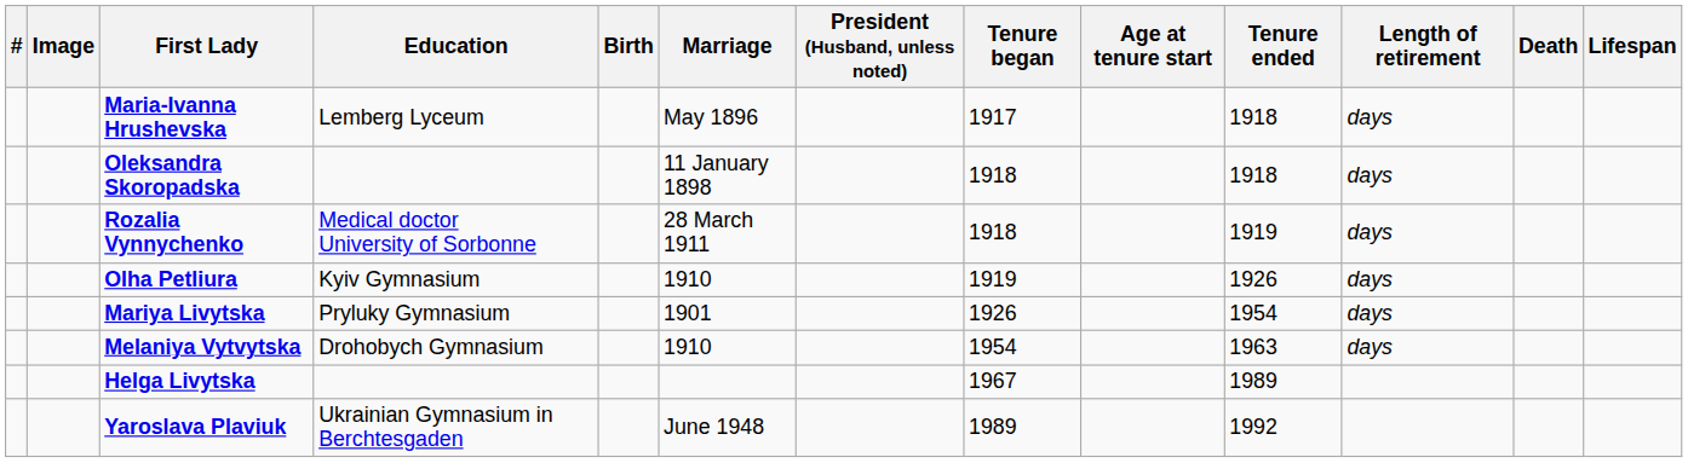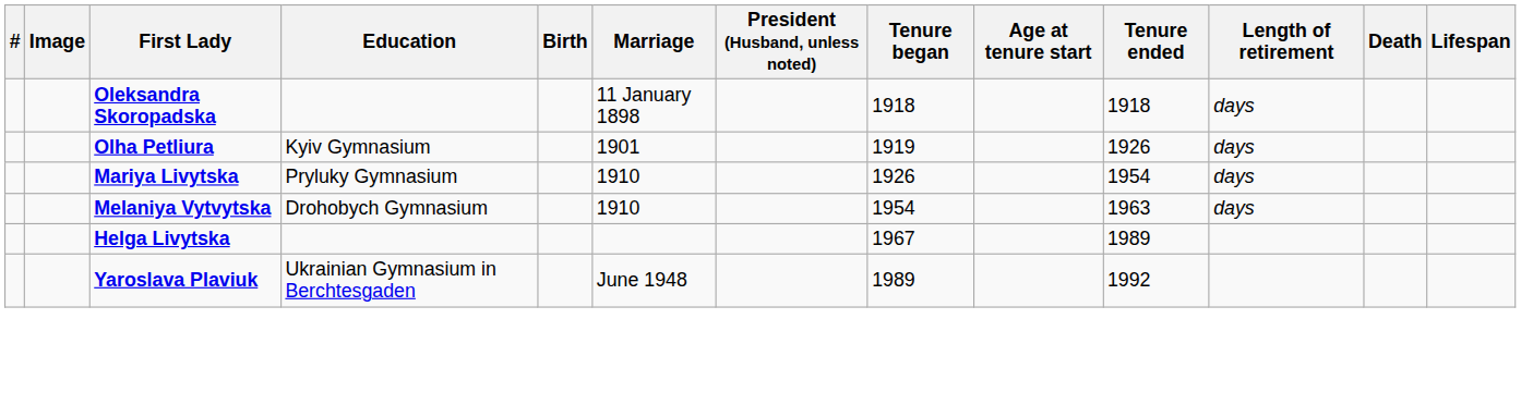- row: Maria-Ivanna Hrushevska | Lemberg Lyceum | May 1896 | 1917 | 1918 | days
- row: Rozalia Vynnychenko | Medical doctor University of Sorbonne | 28 March 1911 | 1918 | 1919 | days
Olha Petliura | Marriage: 1910 -> 1901
Mariya Livytska | Marriage: 1901 -> 1910
